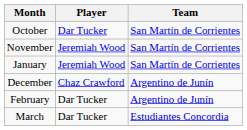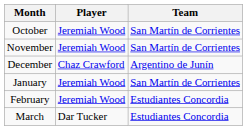October | Player: Dar Tucker -> Jeremiah Wood
rows swapped: December <-> January
February | Player: Dar Tucker -> Jeremiah Wood
February | Team: Argentino de Junín -> Estudiantes Concordia
